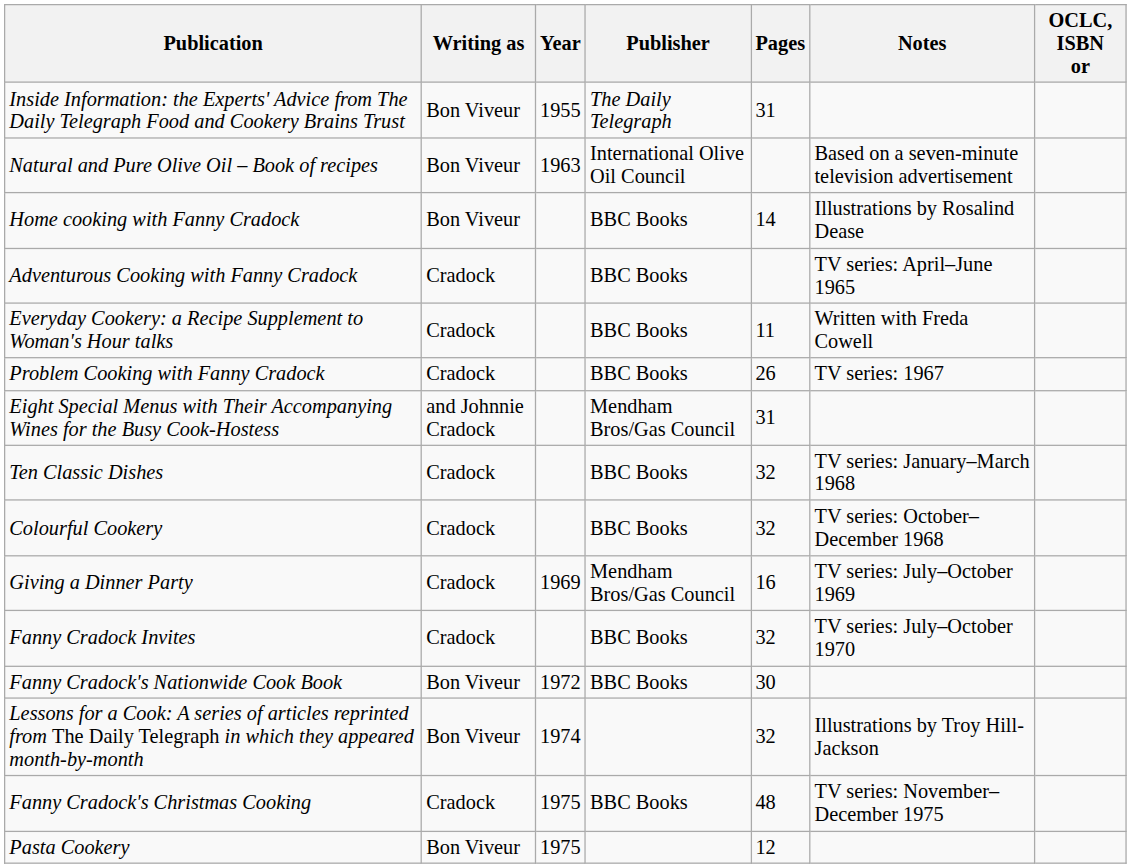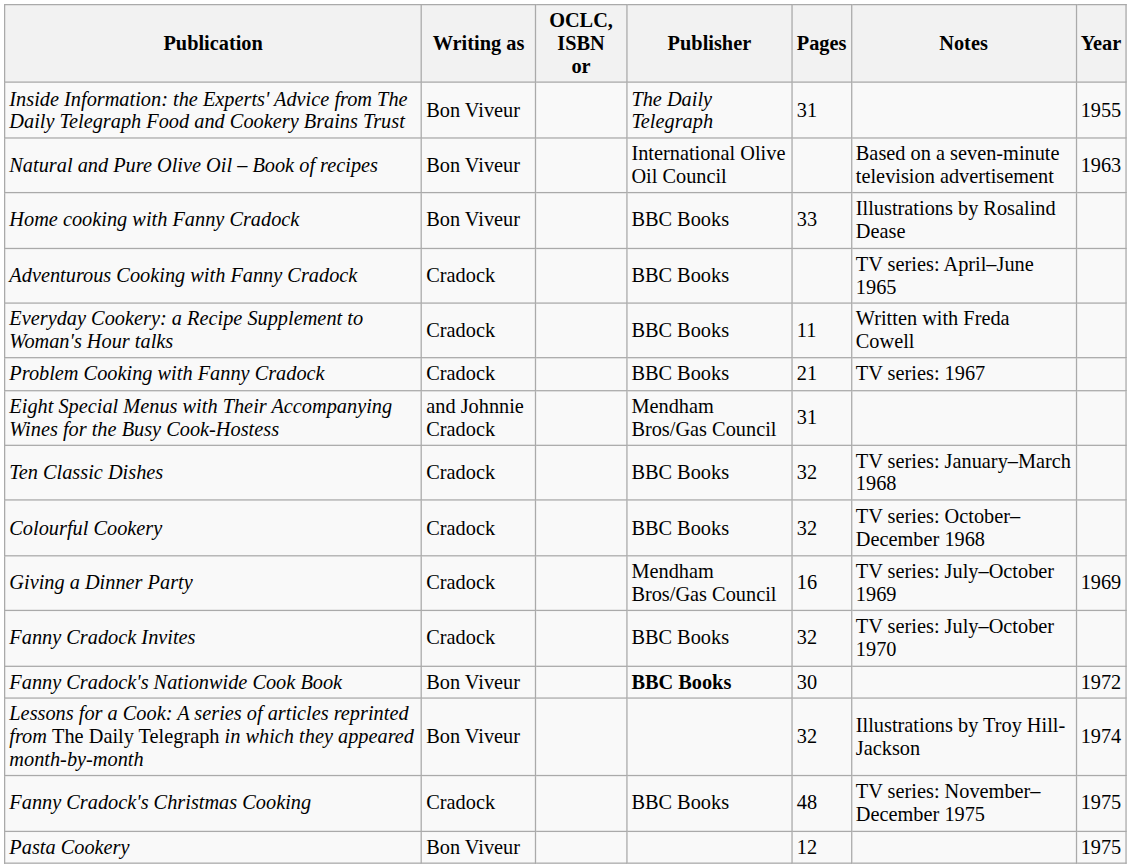columns swapped: Year <-> OCLC, ISBN or
Home cooking with Fanny Cradock | Pages: 14 -> 33
Problem Cooking with Fanny Cradock | Pages: 26 -> 21
Fanny Cradock's Nationwide Cook Book | Publisher: normal -> bold
